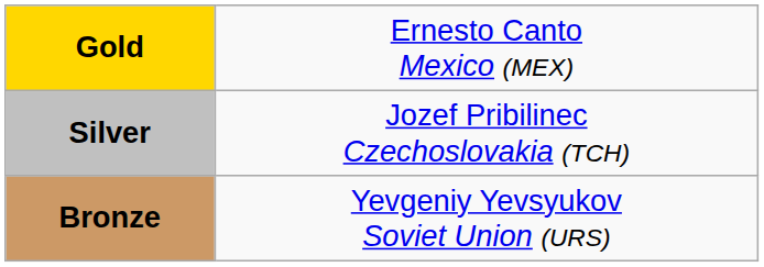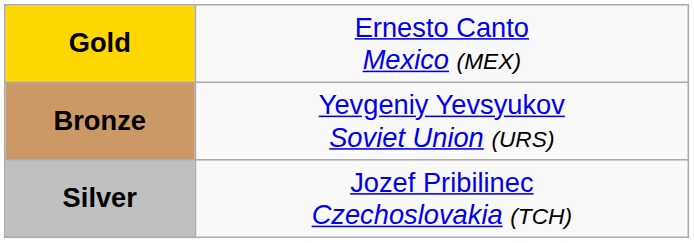rows swapped: Silver <-> Bronze
